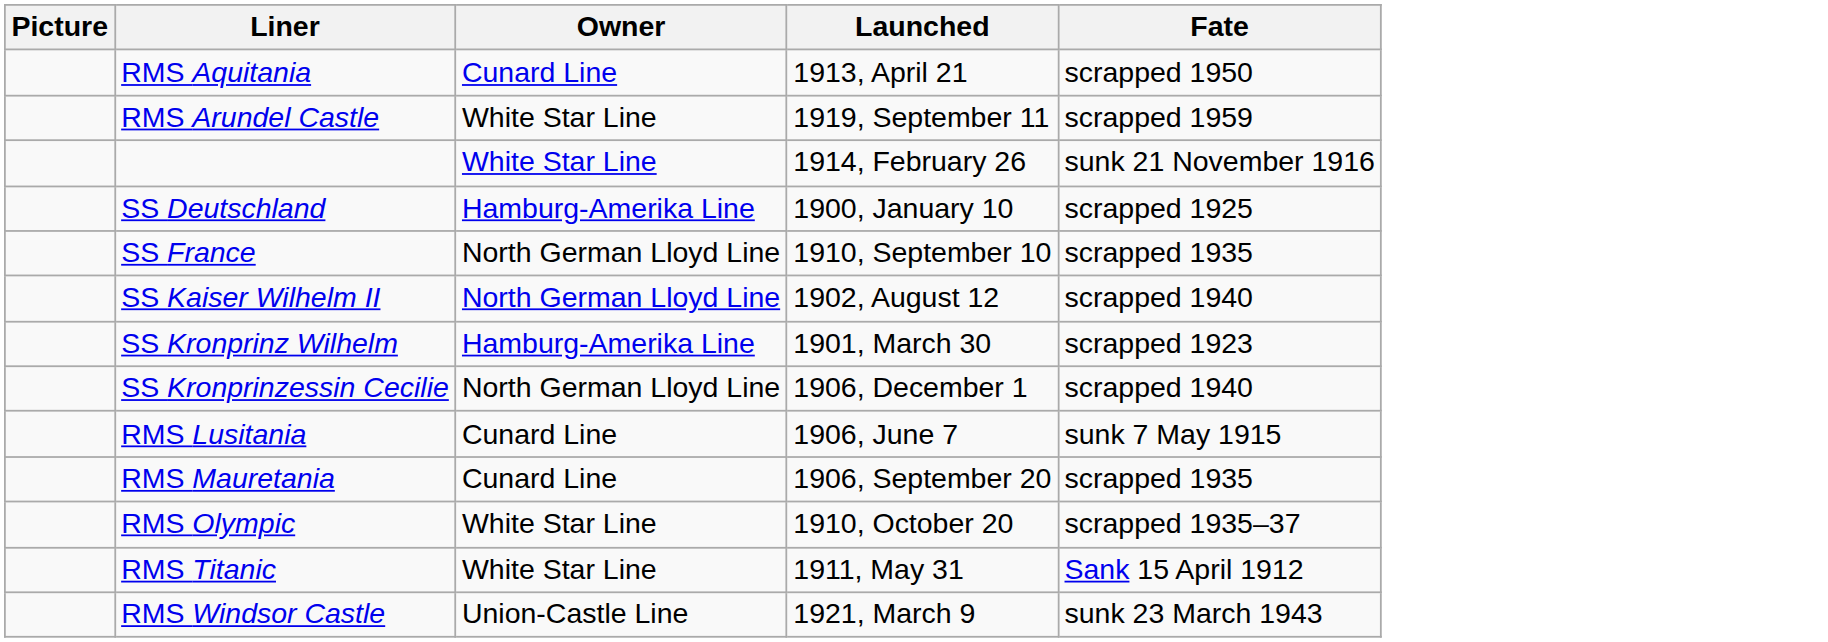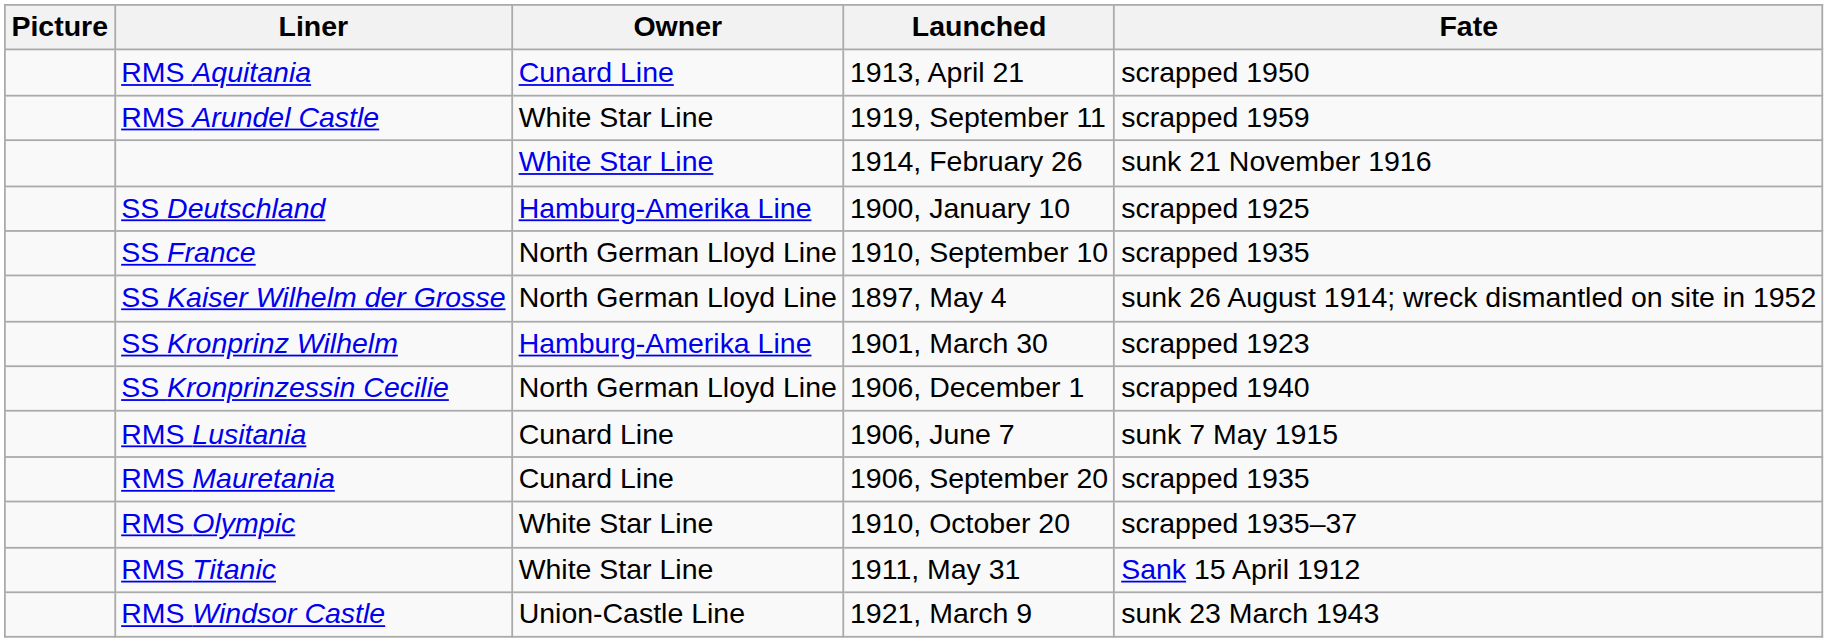- row: SS Kaiser Wilhelm II | North German Lloyd Line | 1902, August 12 | scrapped 1940
+ row: SS Kaiser Wilhelm der Grosse | North German Lloyd Line | 1897, May 4 | sunk 26 August 1914; wreck dismantled on site in 1952
